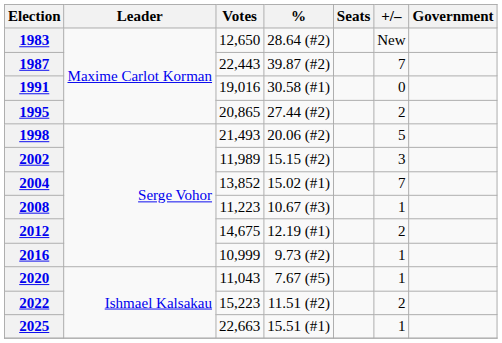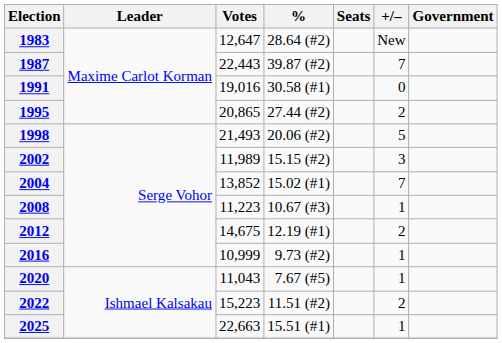1983 | Votes: 12,650 -> 12,647
